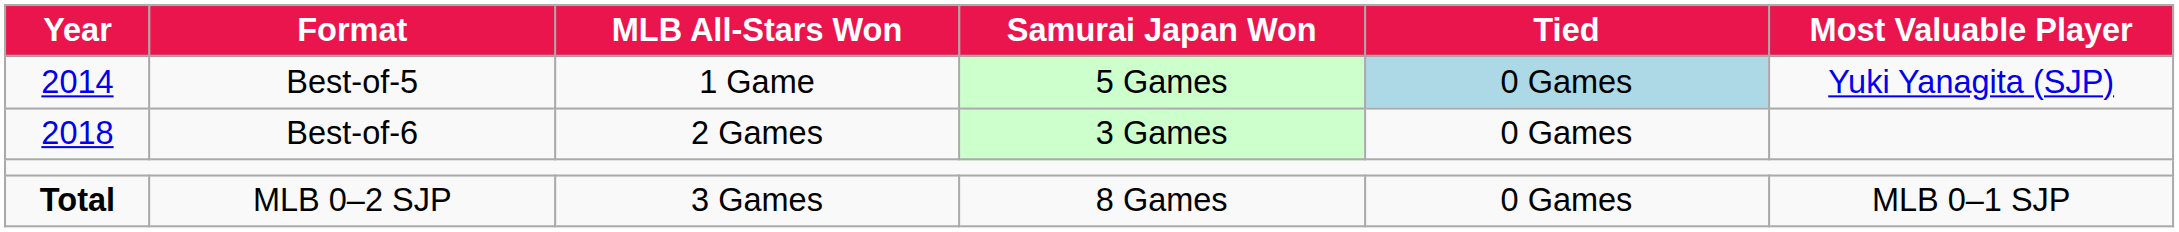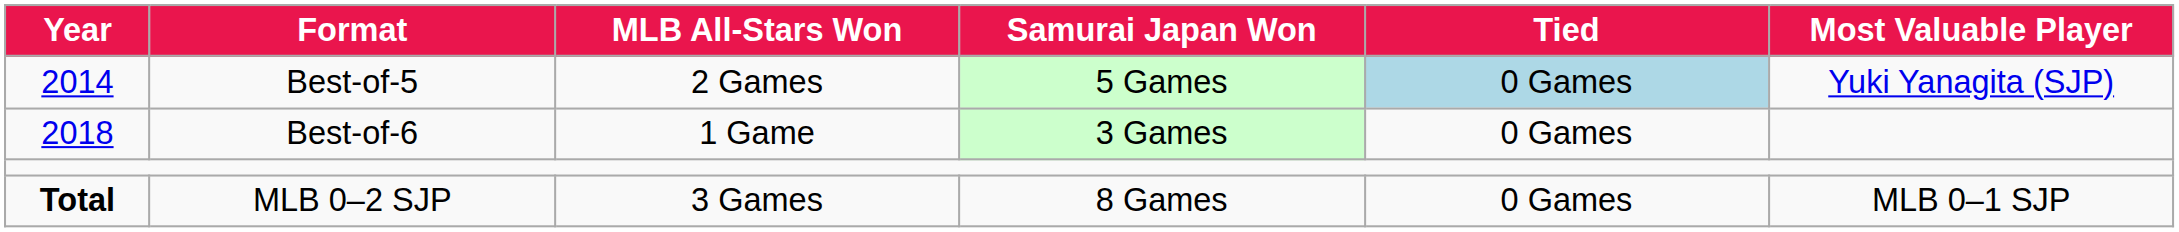Best-of-5 | MLB All-Stars Won: 1 Game -> 2 Games
Best-of-6 | MLB All-Stars Won: 2 Games -> 1 Game
